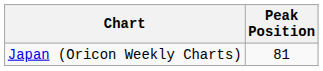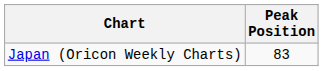Japan (Oricon Weekly Charts) | Peak Position: 81 -> 83
